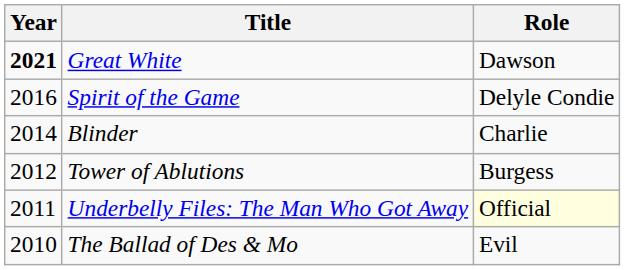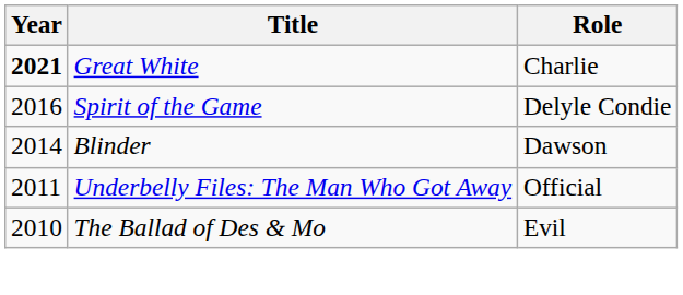Great White | Role: Dawson -> Charlie
Blinder | Role: Charlie -> Dawson
- row: 2012 | Tower of Ablutions | Burgess
Underbelly Files: The Man Who Got Away | Role: lightyellow background -> no background
